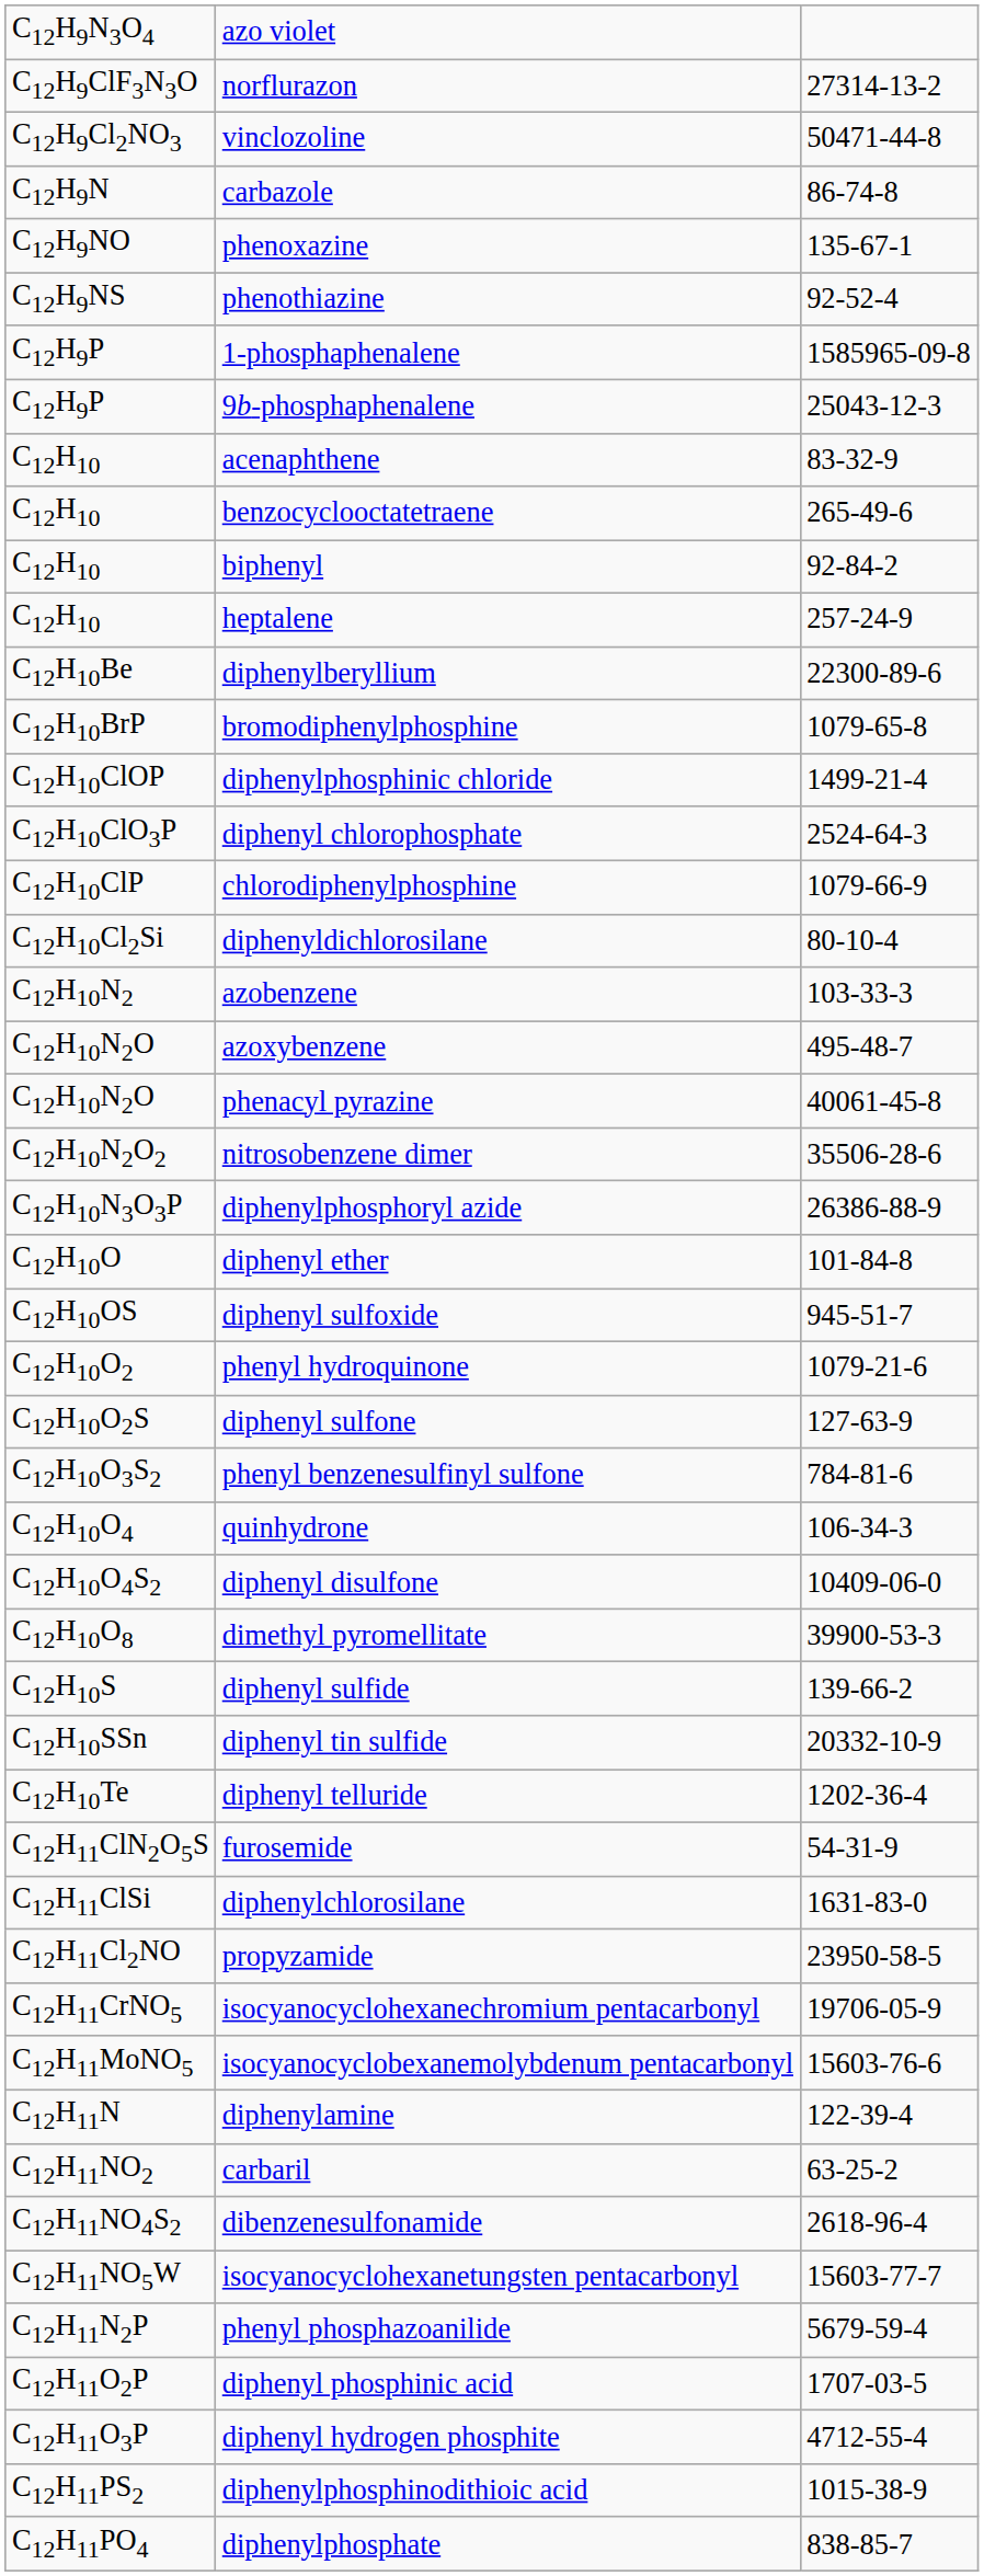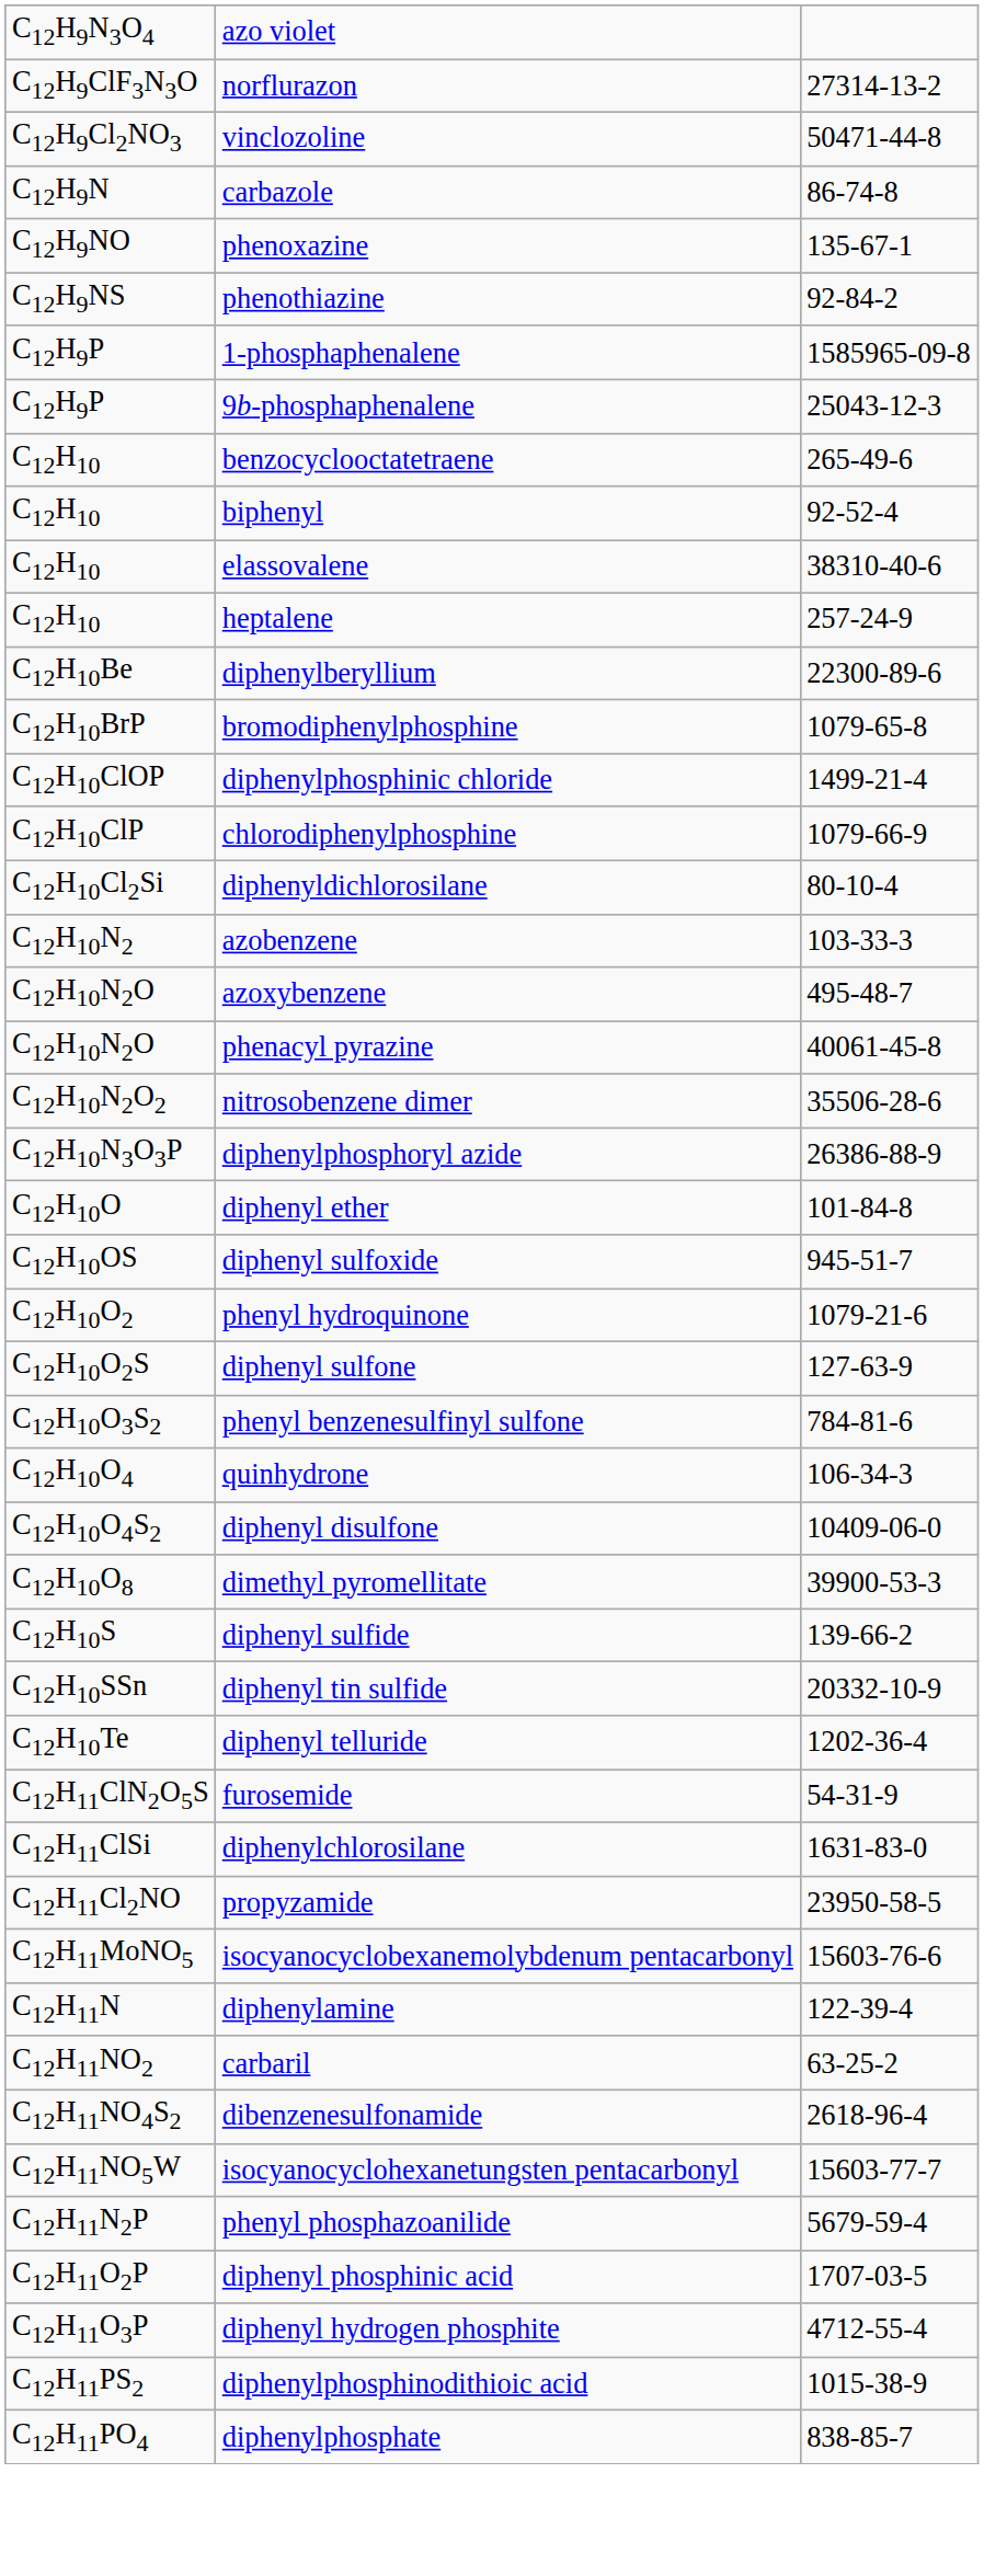phenothiazine | column 3: 92-52-4 -> 92-84-2
- row: C12H10 | acenaphthene | 83-32-9
biphenyl | column 3: 92-84-2 -> 92-52-4
+ row: C12H10 | elassovalene | 38310-40-6
- row: C12H10ClO3P | diphenyl chlorophosphate | 2524-64-3
- row: C12H11CrNO5 | isocyanocyclohexanechromium pentacarbonyl | 19706-05-9
